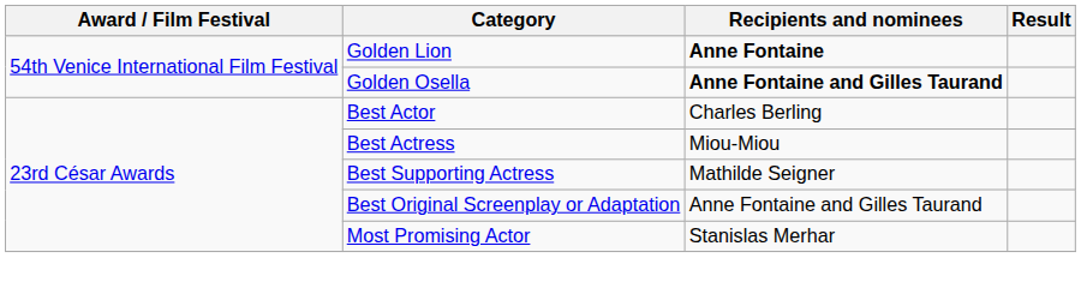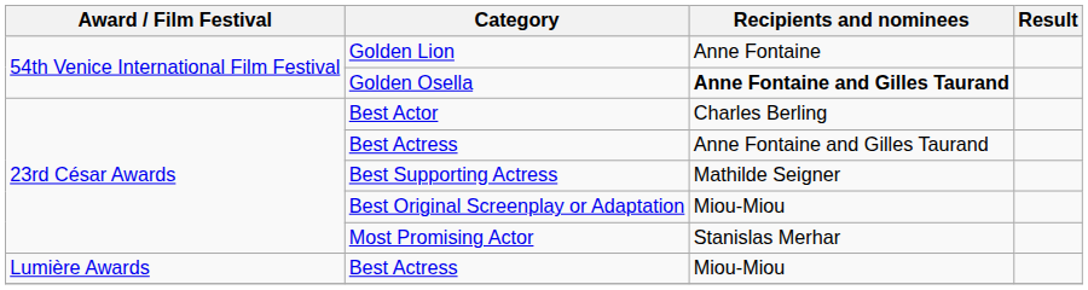Golden Lion | Recipients and nominees: bold -> normal
23rd César Awards / Best Actress | Recipients and nominees: Miou-Miou -> Anne Fontaine and Gilles Taurand
Best Original Screenplay or Adaptation | Recipients and nominees: Anne Fontaine and Gilles Taurand -> Miou-Miou
+ row: Lumière Awards | Best Actress | Miou-Miou
